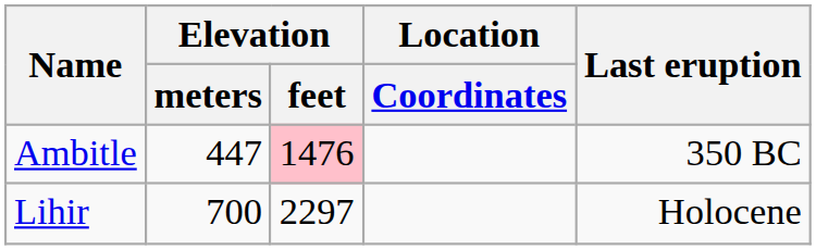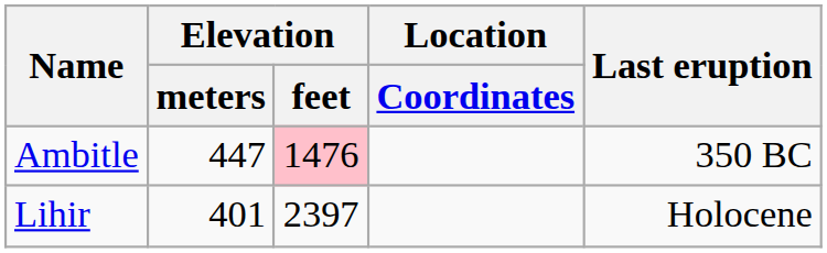Lihir | Elevation / meters: 700 -> 401
Lihir | Elevation / feet: 2297 -> 2397
